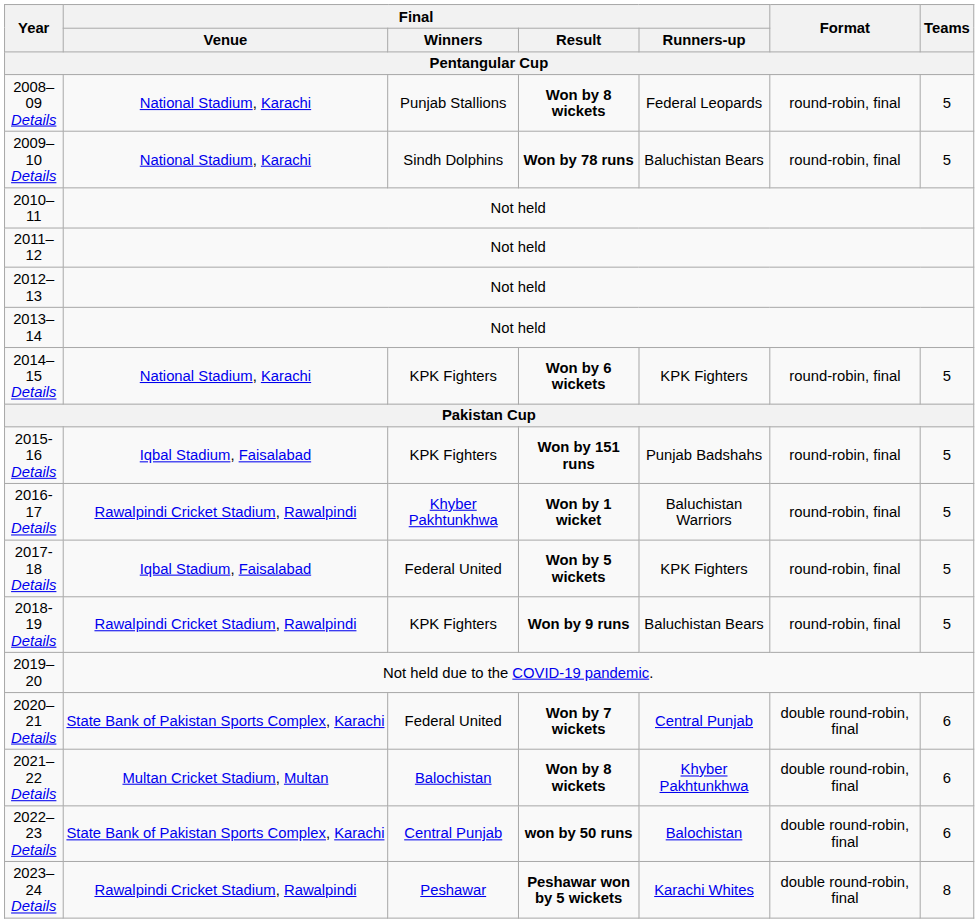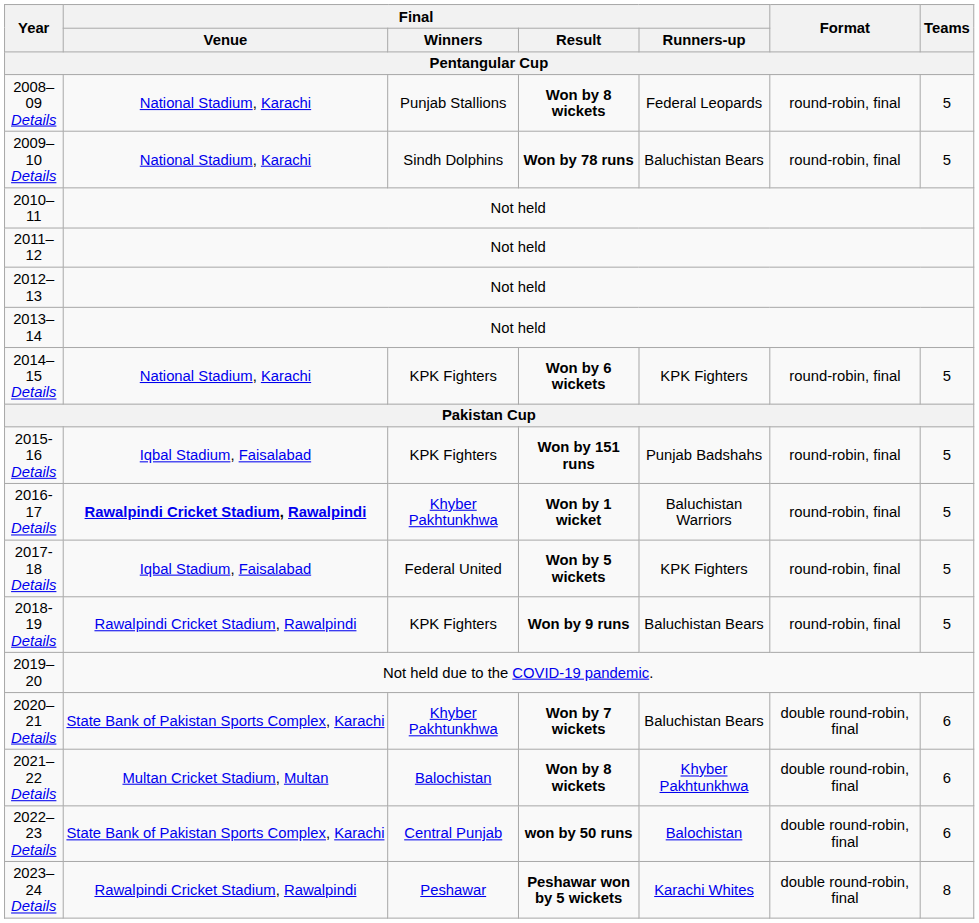2016-17 Details | Final / Venue: normal -> bold
2020–21 Details | Final / Winners: Federal United -> Khyber Pakhtunkhwa
2020–21 Details | Final / Runners-up: Central Punjab -> Baluchistan Bears
